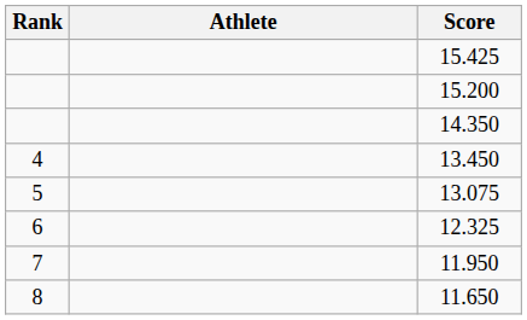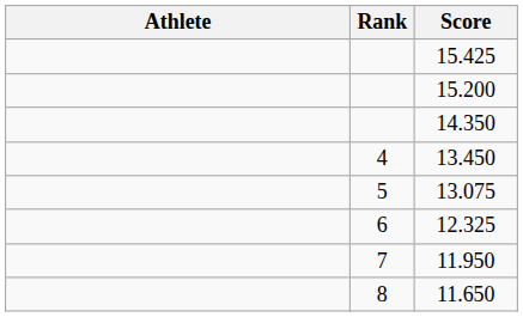columns swapped: Rank <-> Athlete
